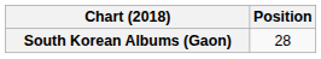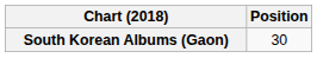South Korean Albums (Gaon) | Position: 28 -> 30
